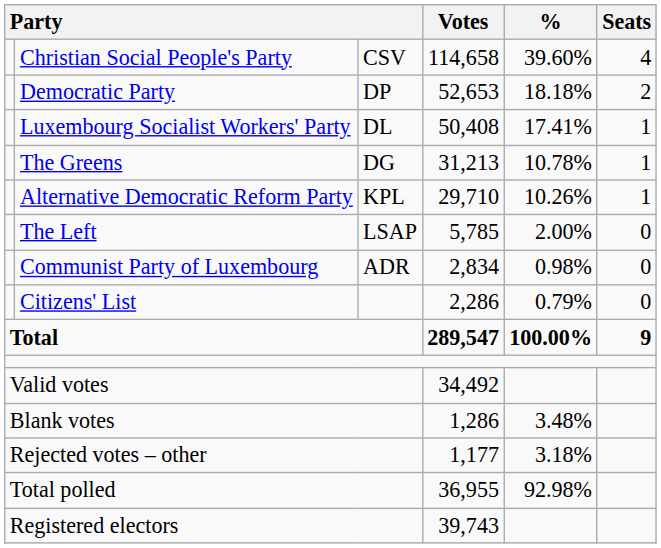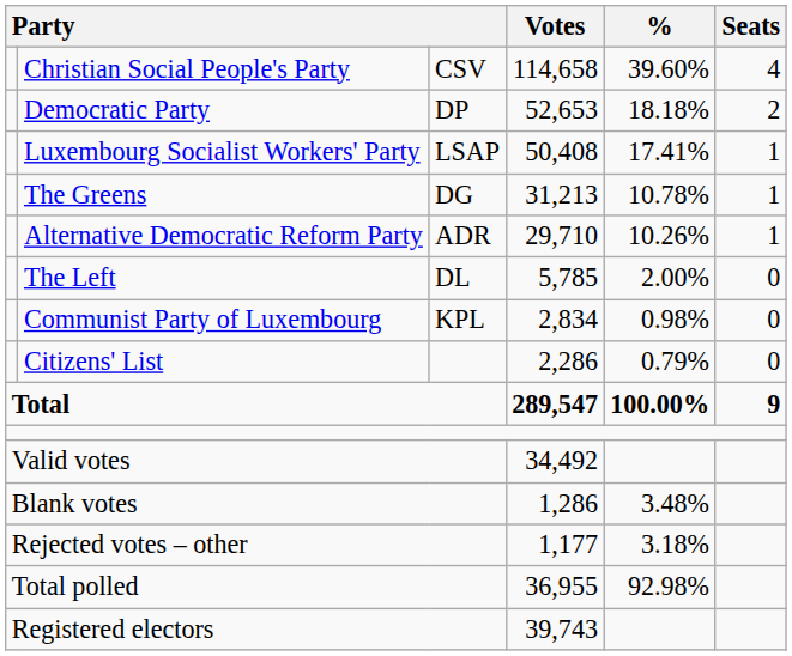Luxembourg Socialist Workers' Party | column 3: DL -> LSAP
Alternative Democratic Reform Party | column 3: KPL -> ADR
The Left | column 3: LSAP -> DL
Communist Party of Luxembourg | column 3: ADR -> KPL
